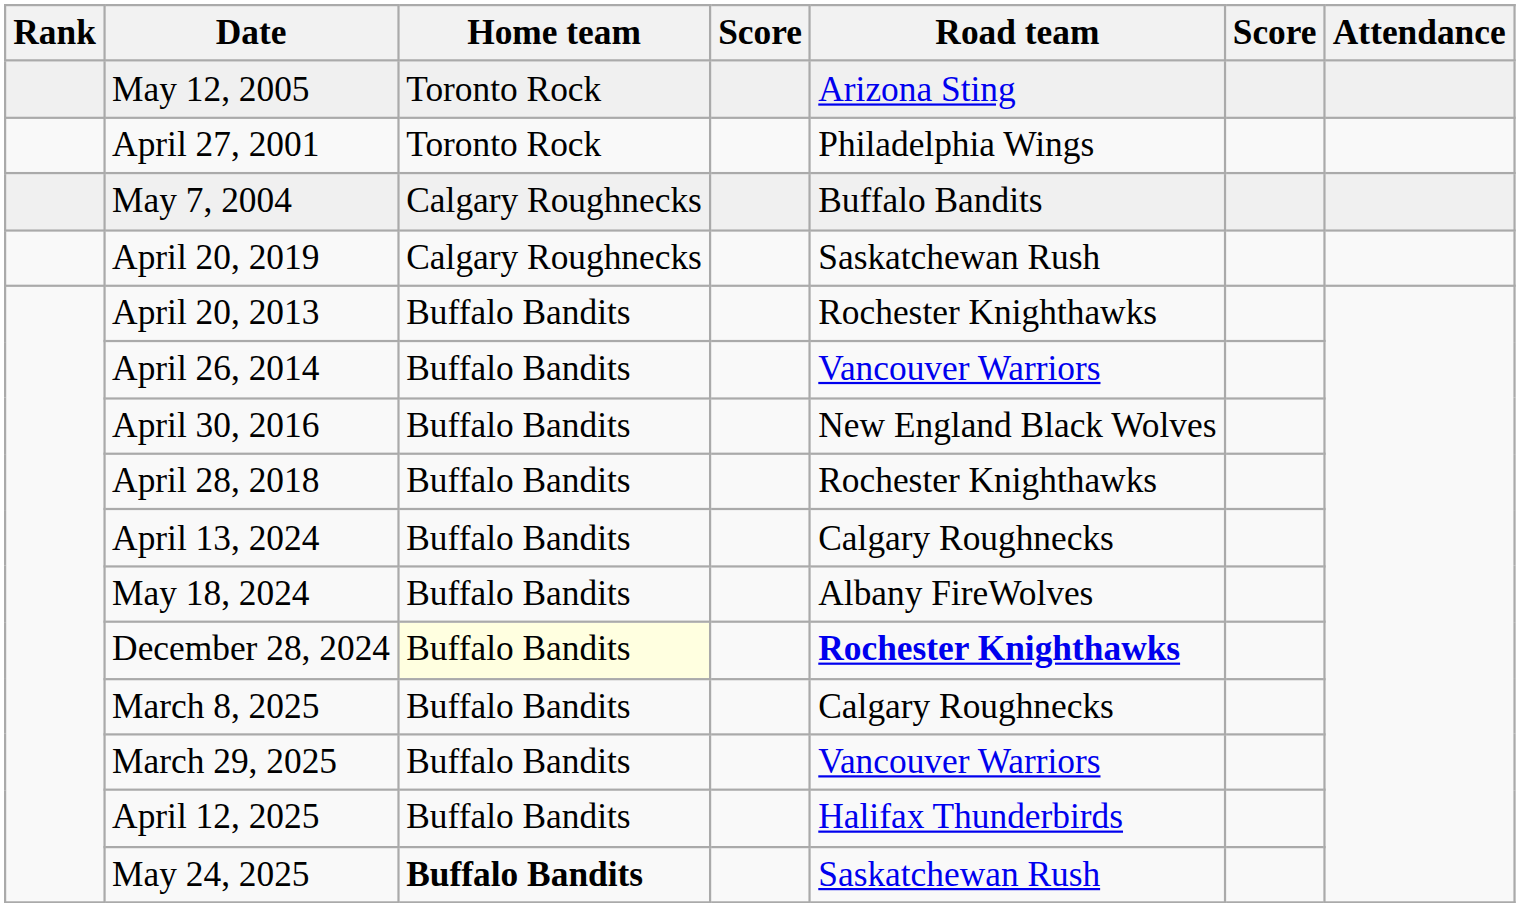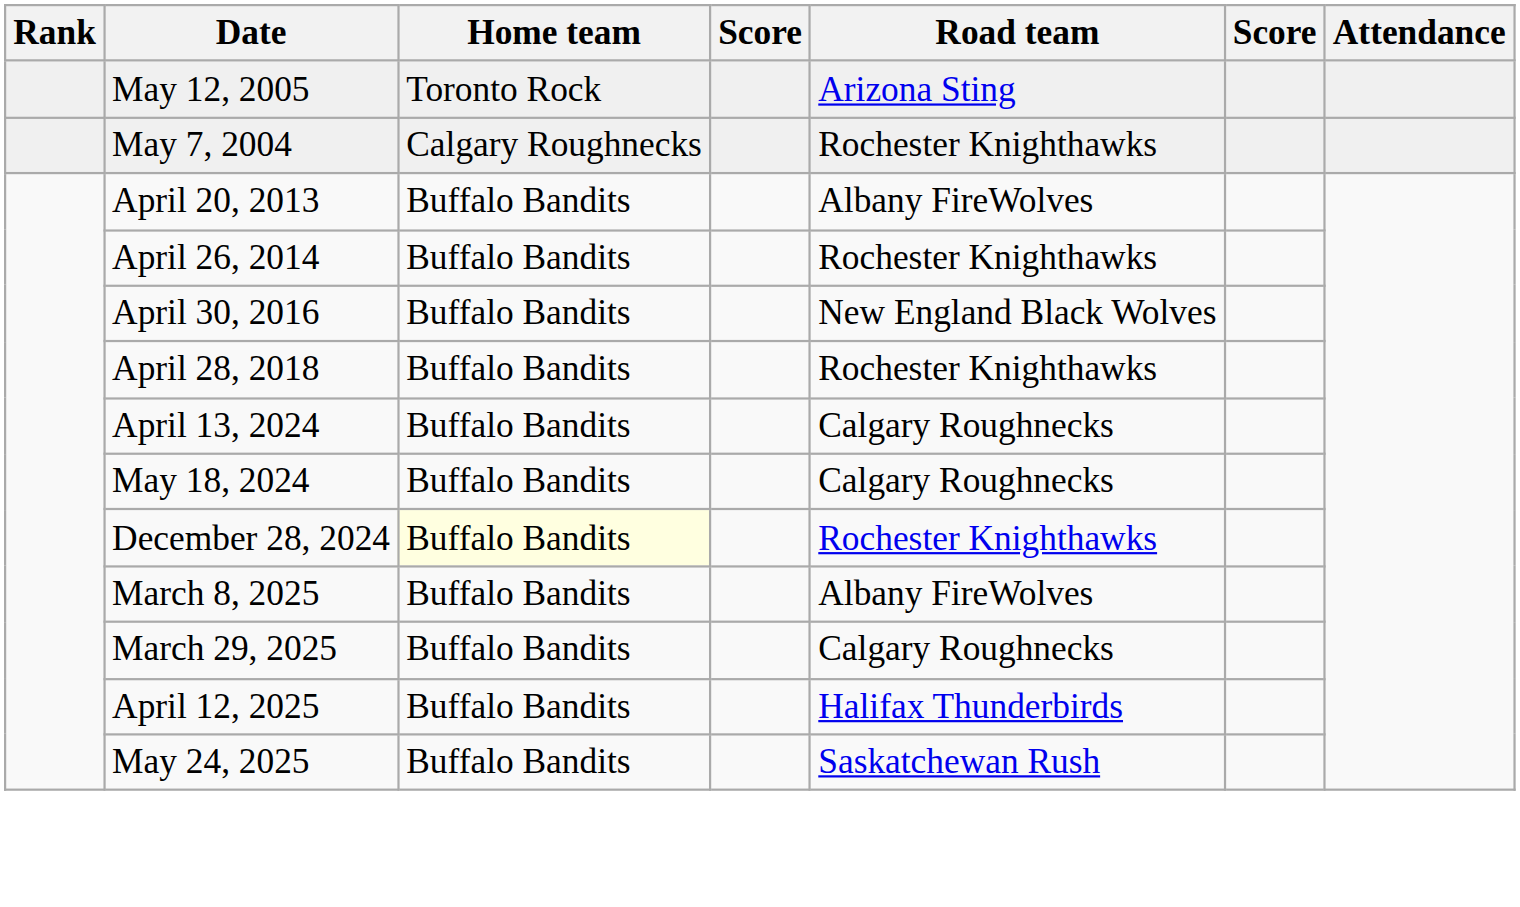- row: April 27, 2001 | Toronto Rock | Philadelphia Wings
May 7, 2004 | Road team: Buffalo Bandits -> Rochester Knighthawks
- row: April 20, 2019 | Calgary Roughnecks | Saskatchewan Rush
April 20, 2013 | Road team: Rochester Knighthawks -> Albany FireWolves
April 26, 2014 | Road team: Vancouver Warriors -> Rochester Knighthawks
May 18, 2024 | Road team: Albany FireWolves -> Calgary Roughnecks
December 28, 2024 | Road team: bold -> normal
March 8, 2025 | Road team: Calgary Roughnecks -> Albany FireWolves
March 29, 2025 | Road team: Vancouver Warriors -> Calgary Roughnecks
May 24, 2025 | Home team: bold -> normal
